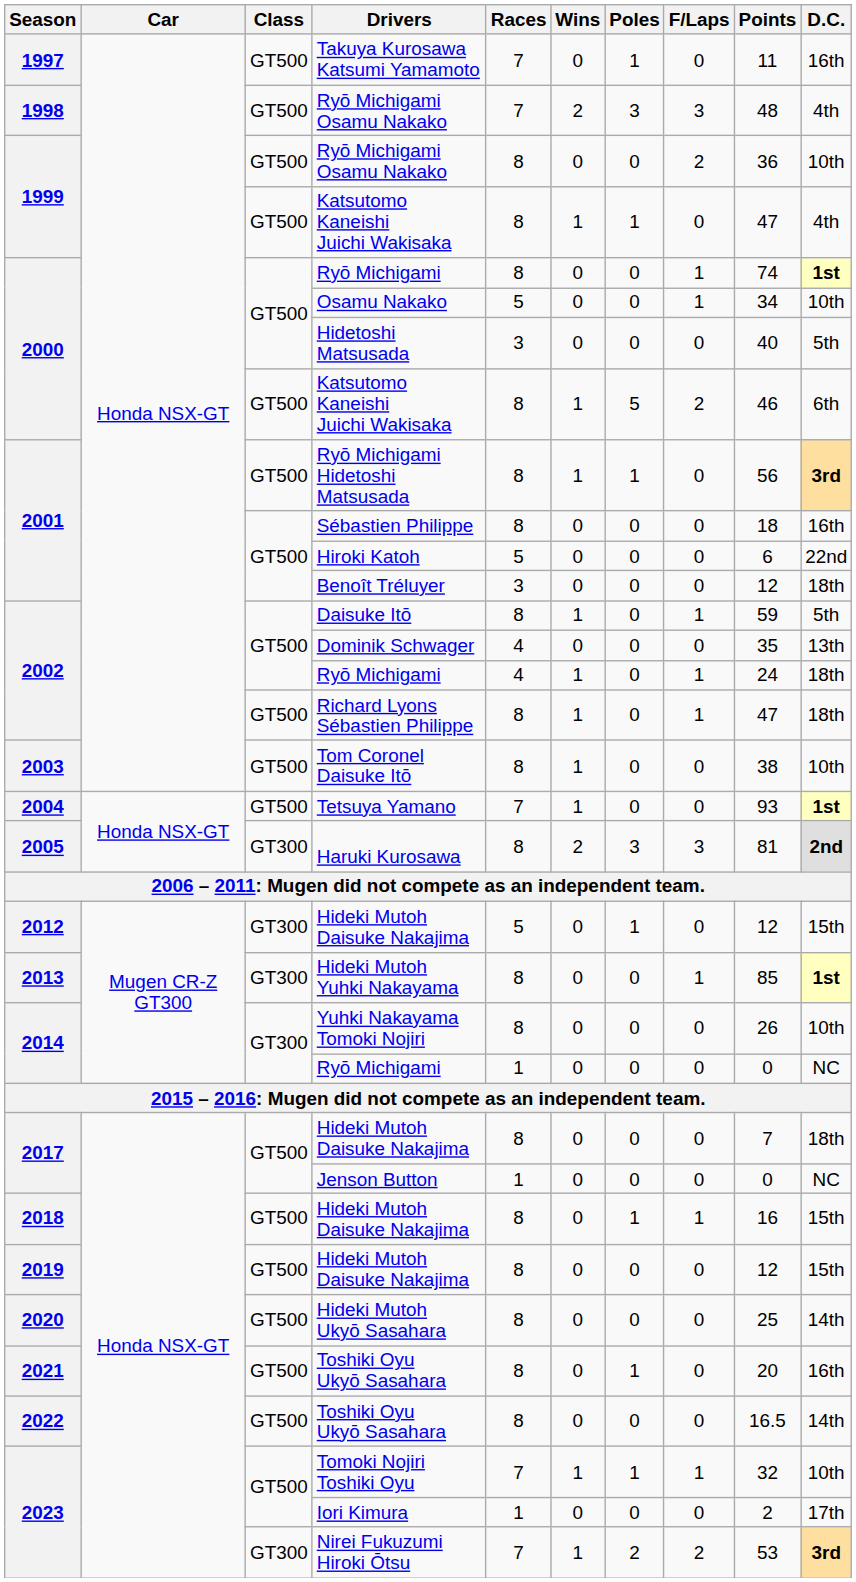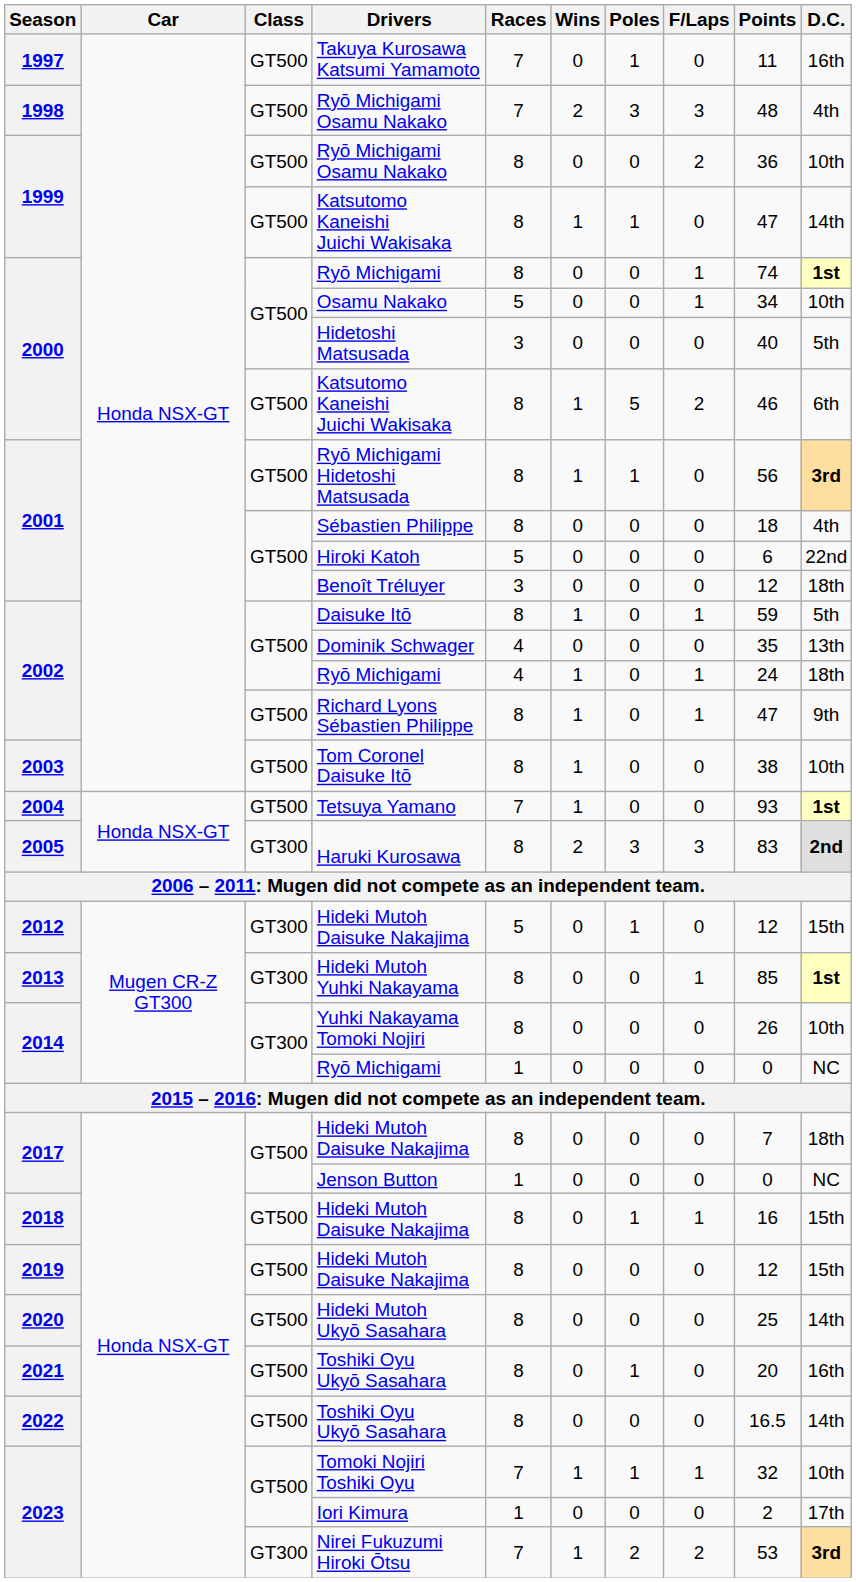1999 / Katsutomo Kaneishi Juichi Wakisaka | D.C.: 4th -> 14th
Sébastien Philippe | D.C.: 16th -> 4th
Richard Lyons Sébastien Philippe | D.C.: 18th -> 9th
Haruki Kurosawa | Points: 81 -> 83
